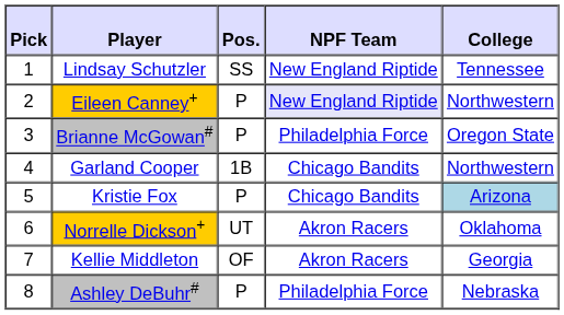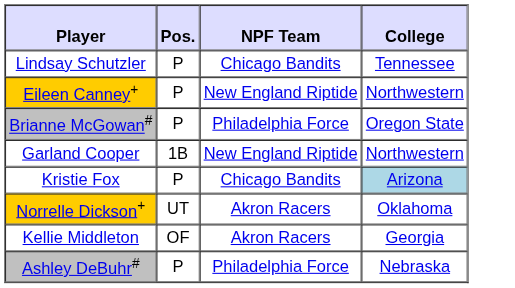- column: Pick | 1 | 2 | 3 | 4 | 5 | 6 | 7 | 8
Lindsay Schutzler | Pos.: SS -> P
Lindsay Schutzler | NPF Team: New England Riptide -> Chicago Bandits
Eileen Canney+ | NPF Team: lavender background -> no background
Garland Cooper | NPF Team: Chicago Bandits -> New England Riptide
